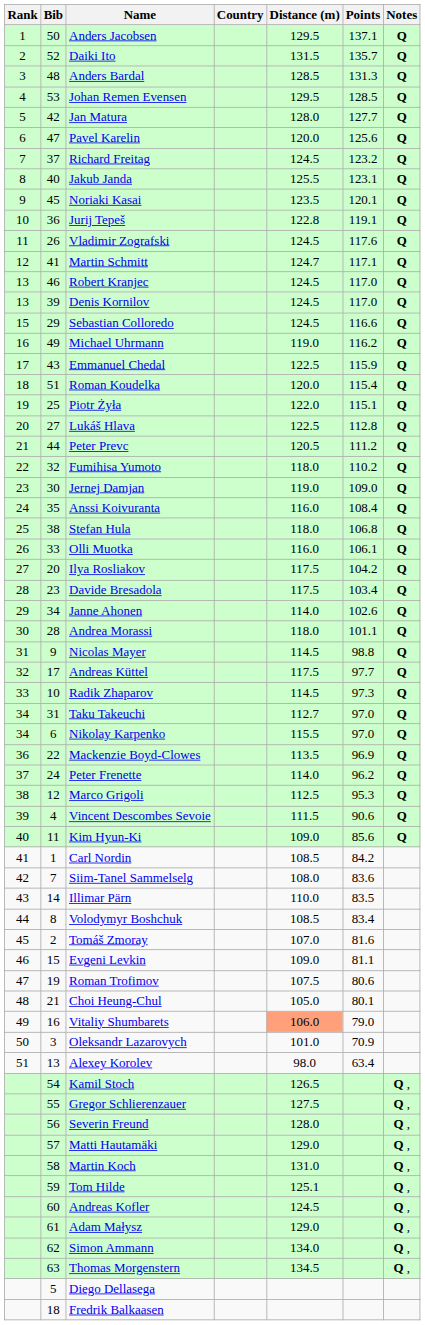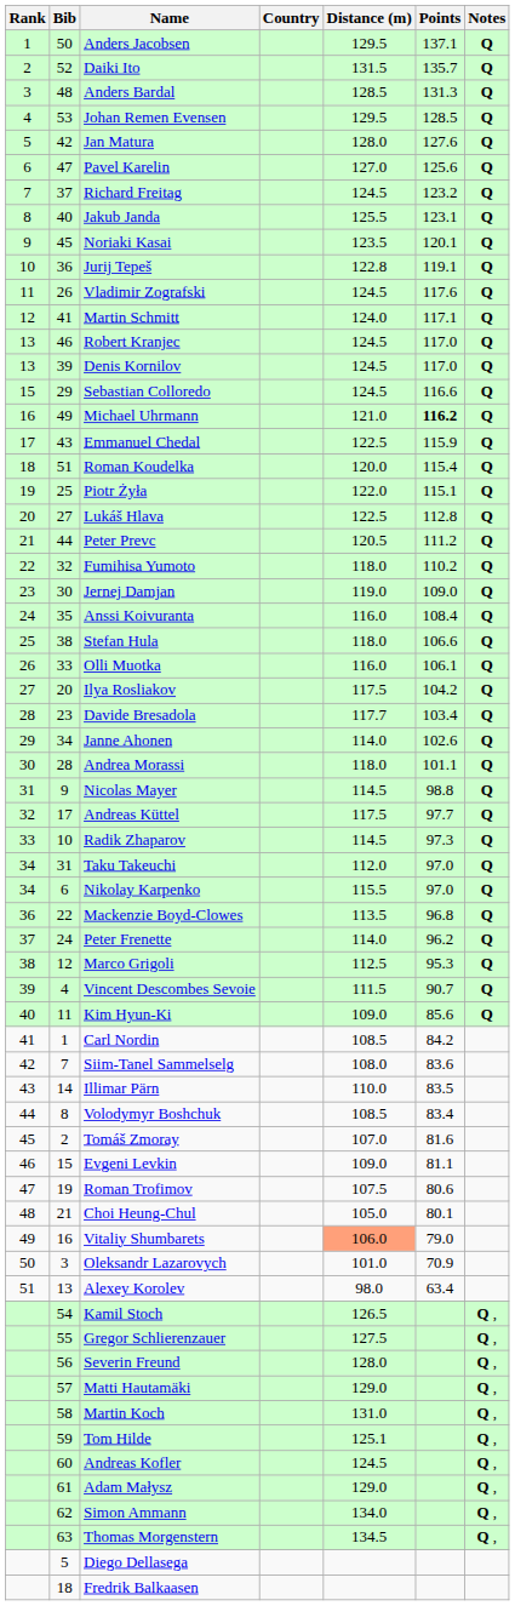Jan Matura | Points: 127.7 -> 127.6
Pavel Karelin | Distance (m): 120.0 -> 127.0
Martin Schmitt | Distance (m): 124.7 -> 124.0
Michael Uhrmann | Distance (m): 119.0 -> 121.0
Michael Uhrmann | Points: normal -> bold
Stefan Hula | Points: 106.8 -> 106.6
Davide Bresadola | Distance (m): 117.5 -> 117.7
Taku Takeuchi | Distance (m): 112.7 -> 112.0
Mackenzie Boyd-Clowes | Points: 96.9 -> 96.8
Vincent Descombes Sevoie | Points: 90.6 -> 90.7
